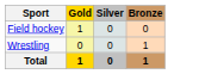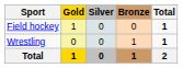+ column: Total | 1 | 1 | 2
